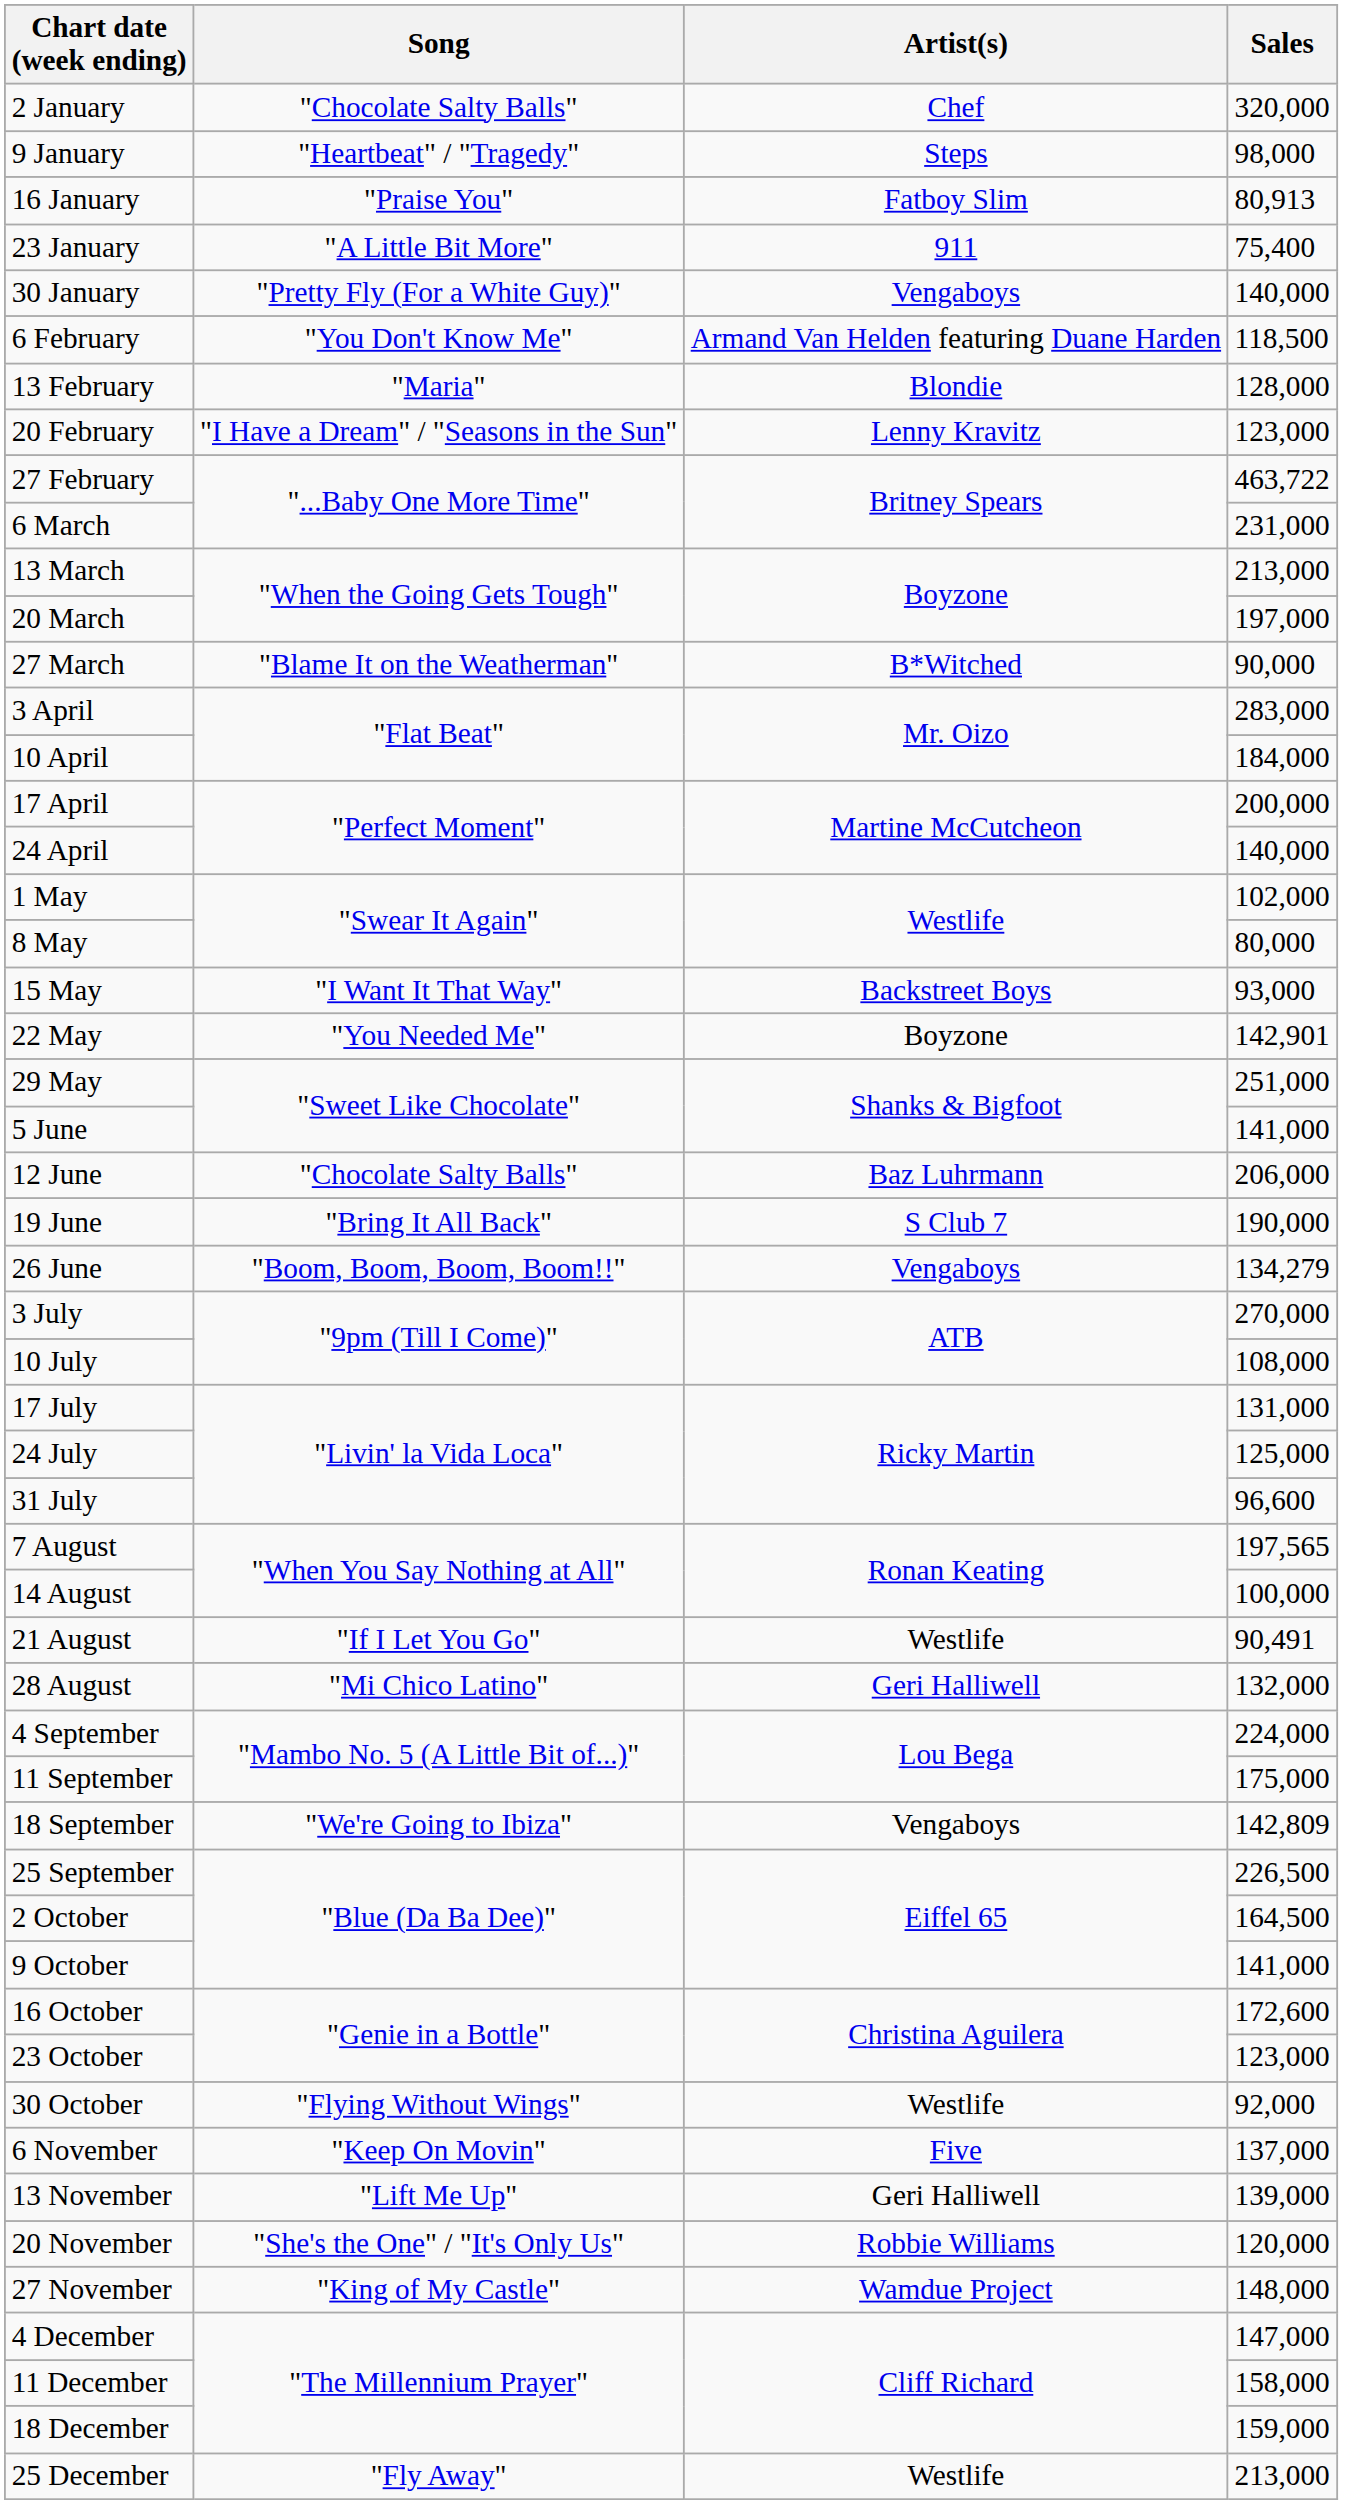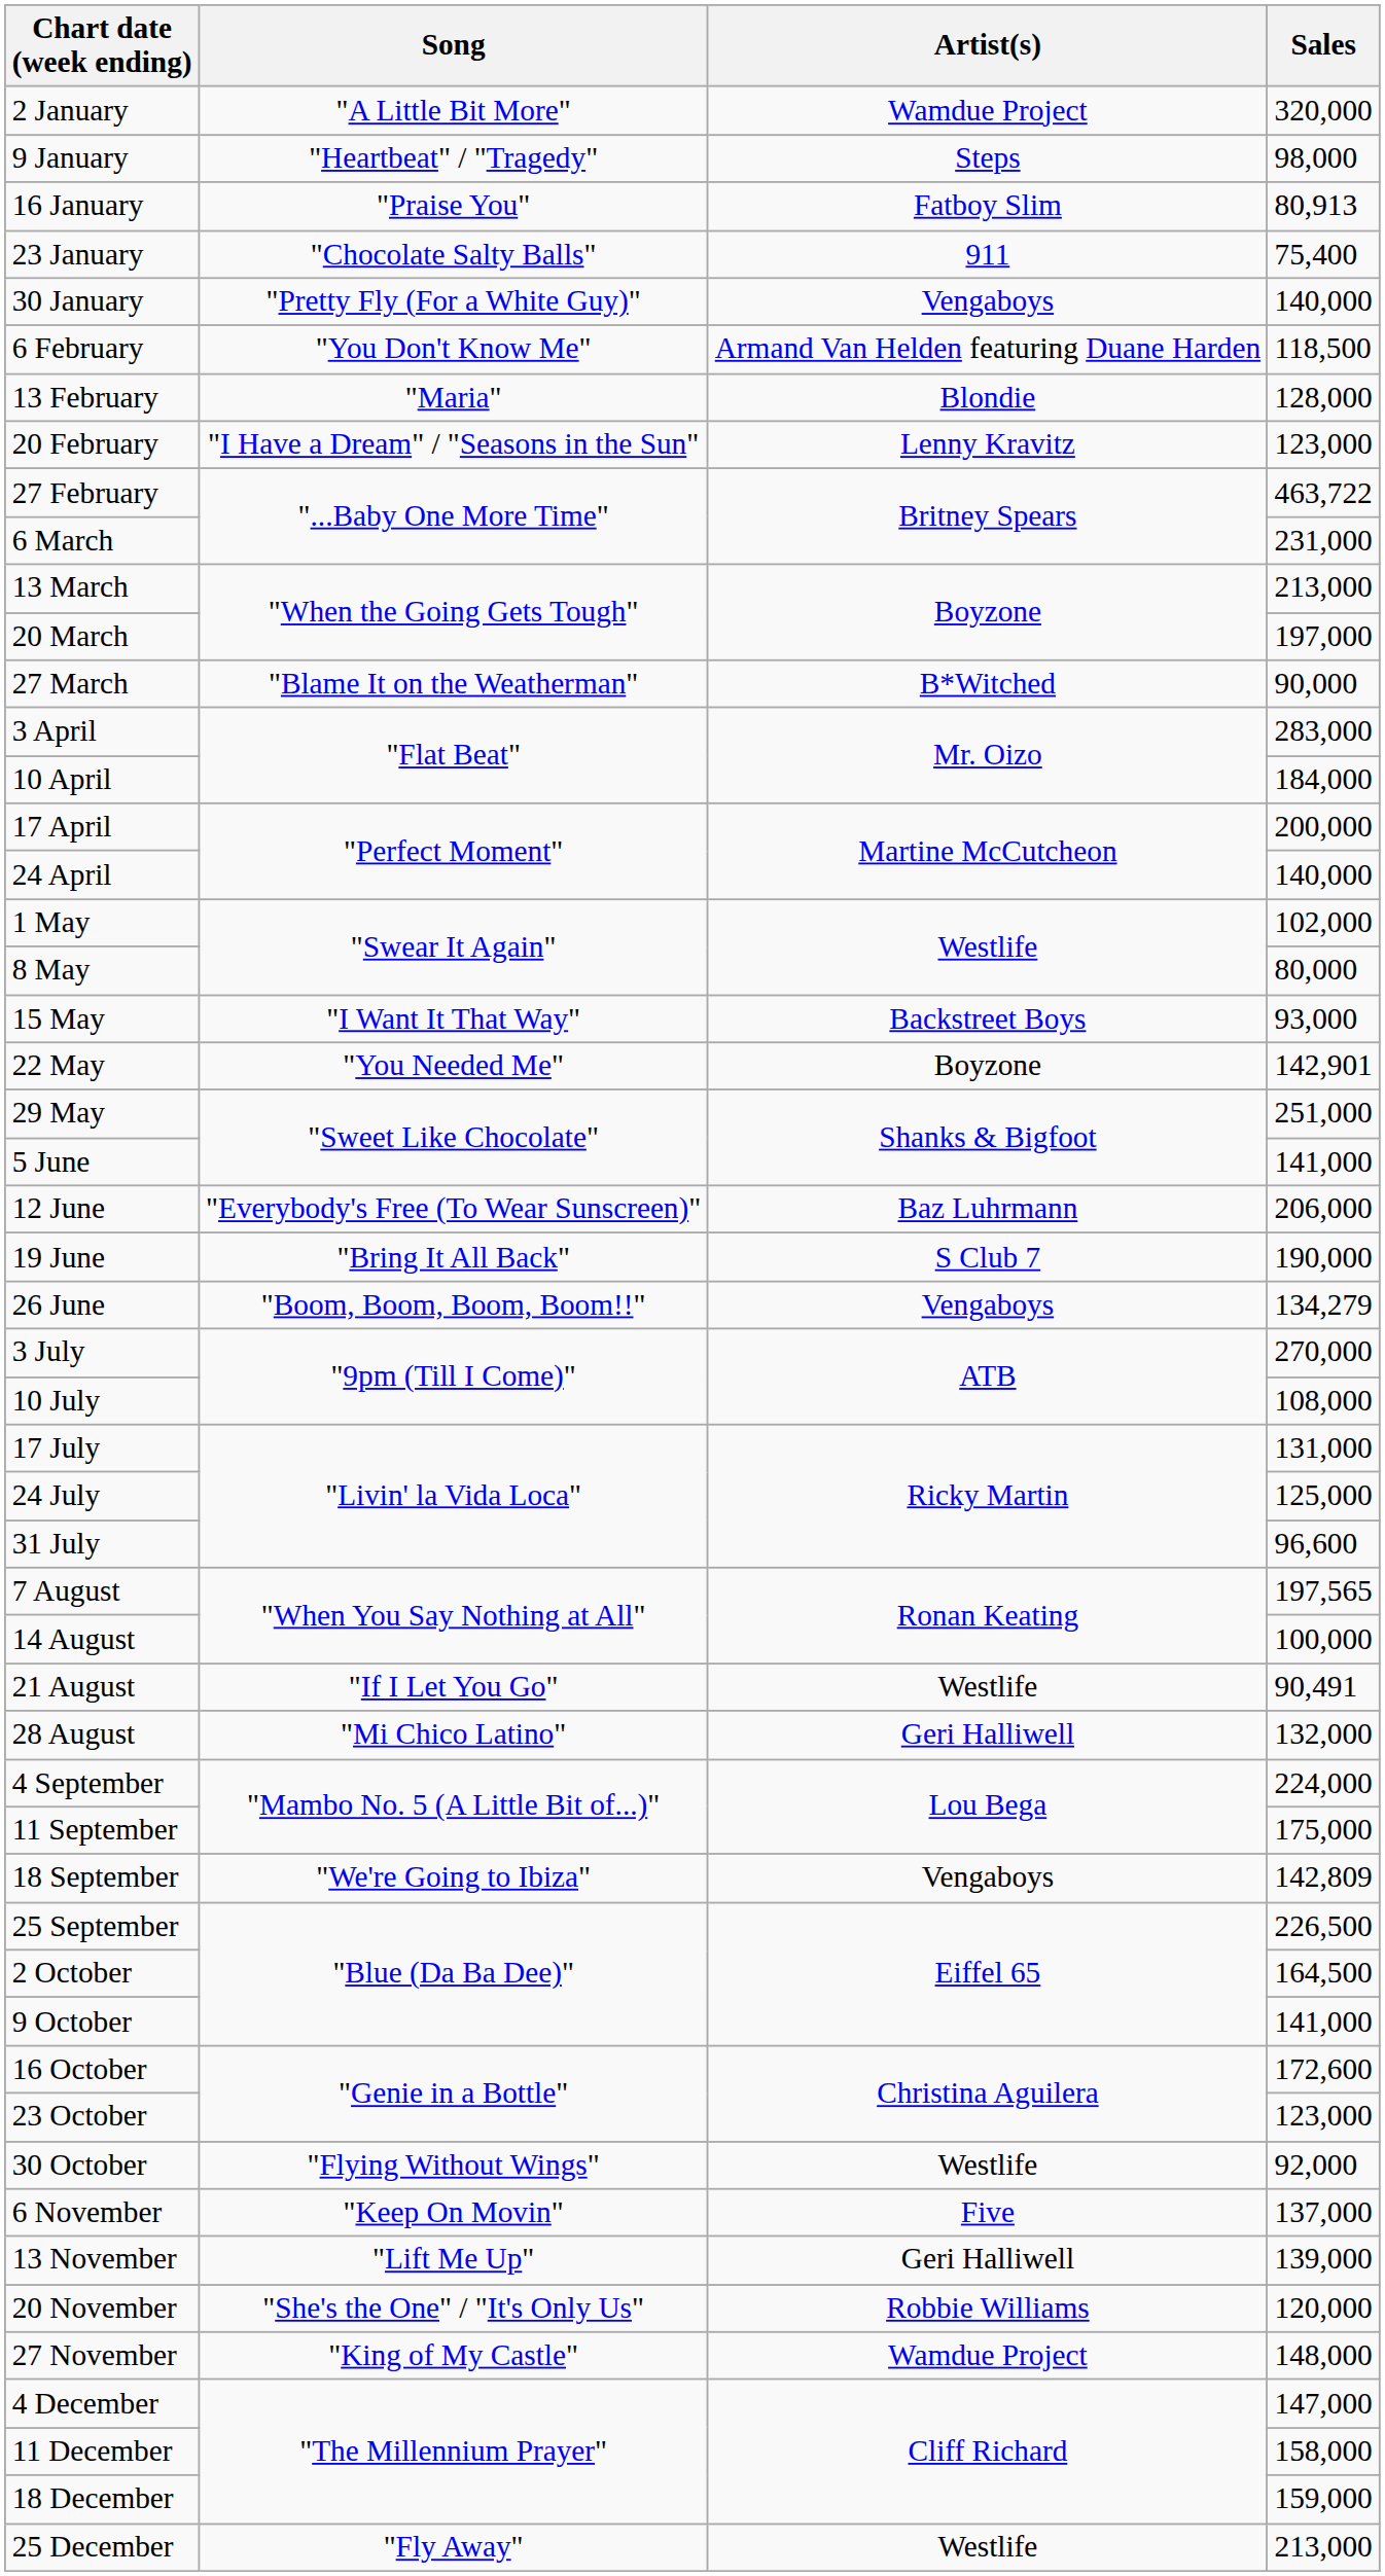2 January | Song: "Chocolate Salty Balls" -> "A Little Bit More"
2 January | Artist(s): Chef -> Wamdue Project
23 January | Song: "A Little Bit More" -> "Chocolate Salty Balls"
12 June | Song: "Chocolate Salty Balls" -> "Everybody's Free (To Wear Sunscreen)"
